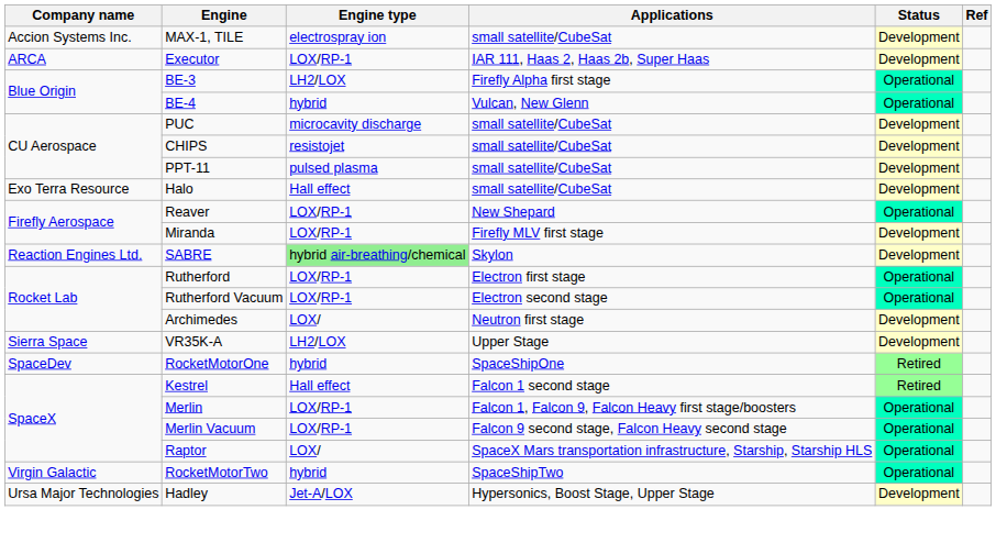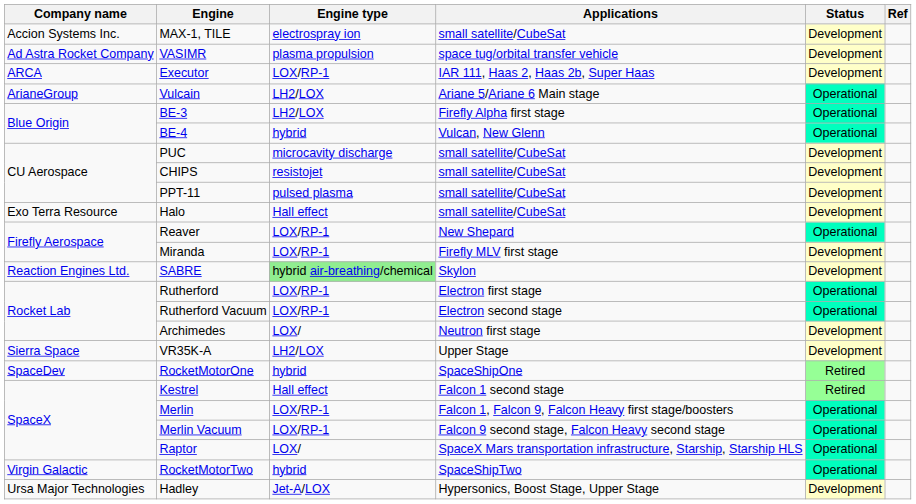+ row: Ad Astra Rocket Company | VASIMR | plasma propulsion | space tug/orbital transfer vehicle | Development
+ row: ArianeGroup | Vulcain | LH2/LOX | Ariane 5/Ariane 6 Main stage | Operational
